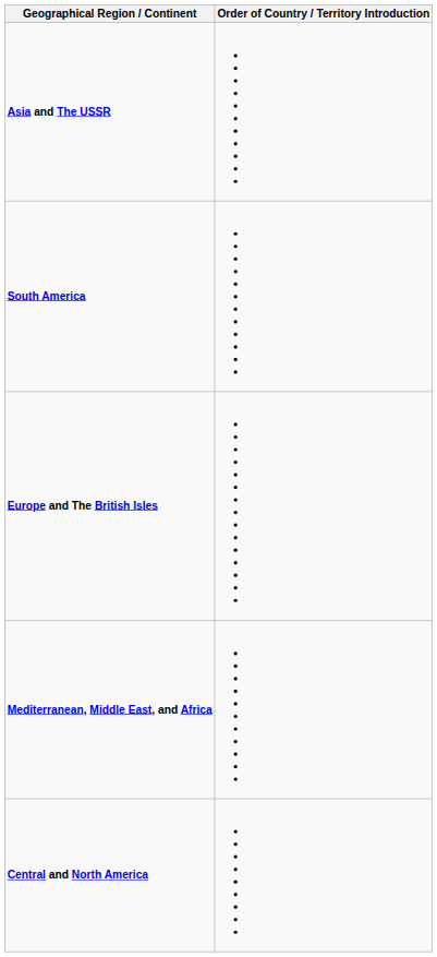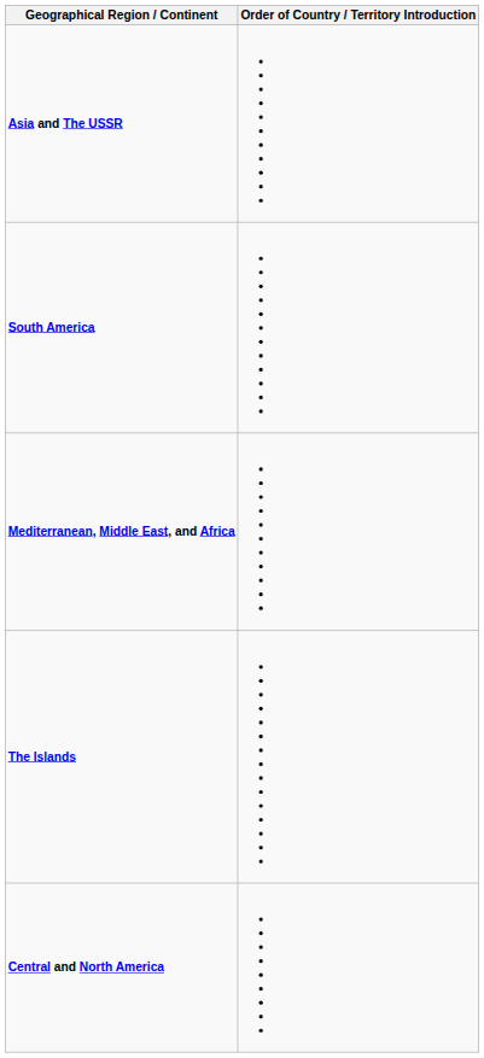- row: Europe and The British Isles
+ row: The Islands
